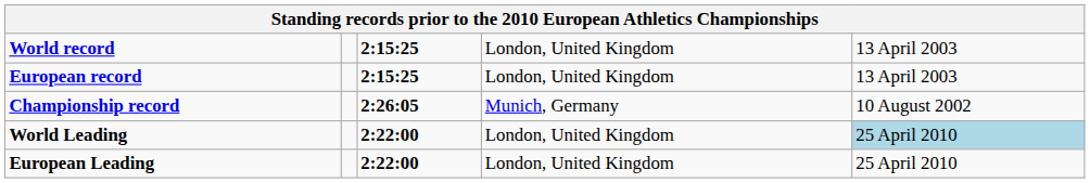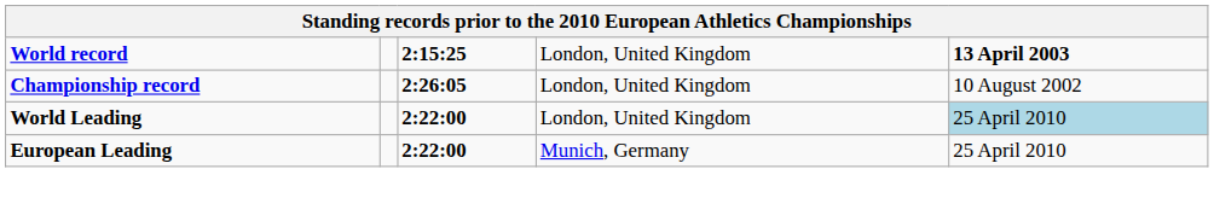World record | column 5: normal -> bold
- row: European record | 2:15:25 | London, United Kingdom | 13 April 2003
Championship record | column 4: Munich, Germany -> London, United Kingdom
European Leading | column 4: London, United Kingdom -> Munich, Germany
